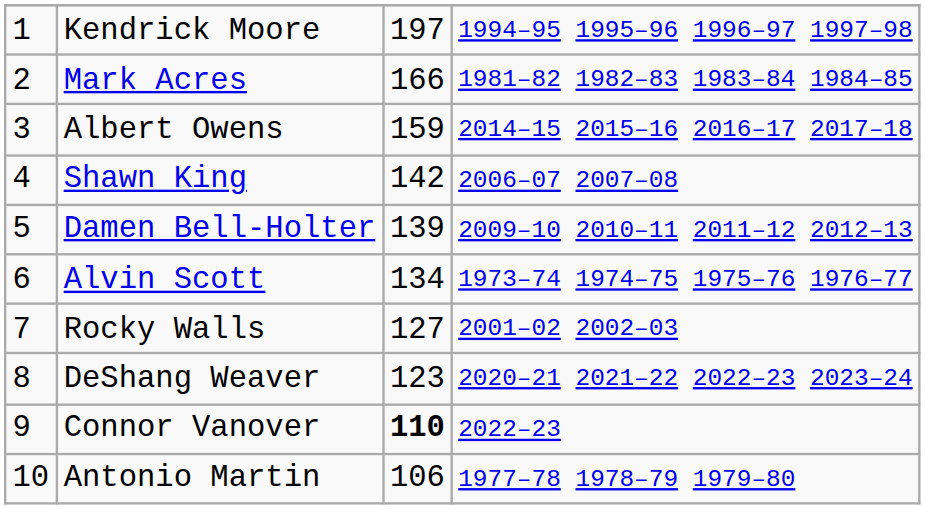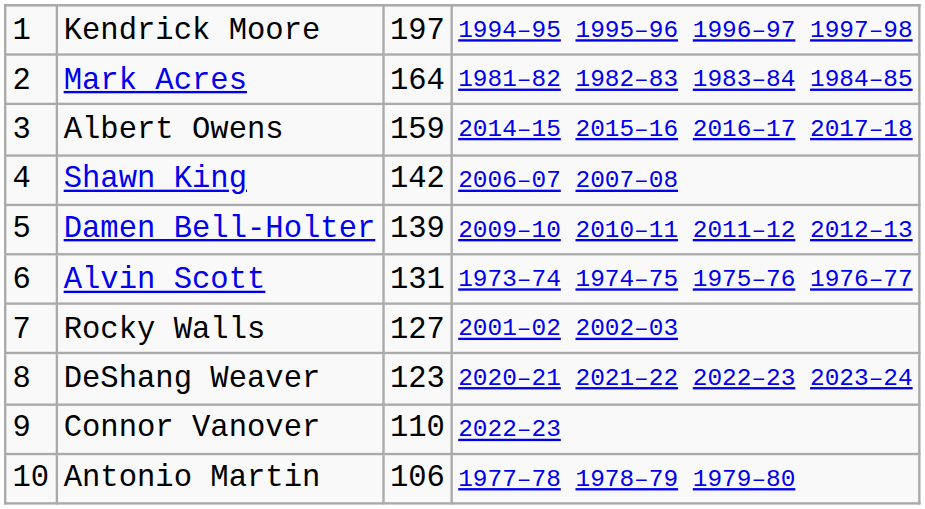Mark Acres | column 3: 166 -> 164
Alvin Scott | column 3: 134 -> 131
Connor Vanover | column 3: bold -> normal
